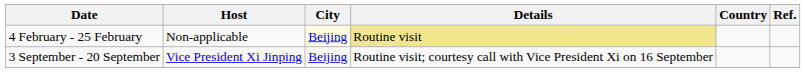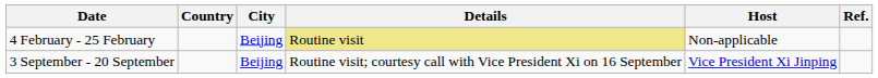columns swapped: Country <-> Host
4 February - 25 February | City: lightyellow background -> no background
